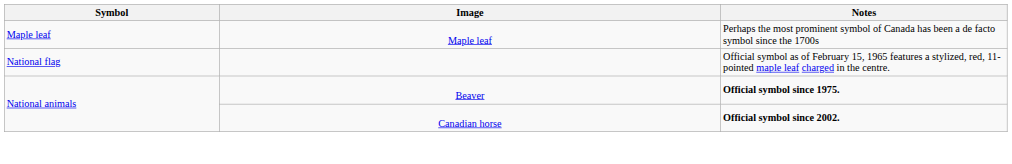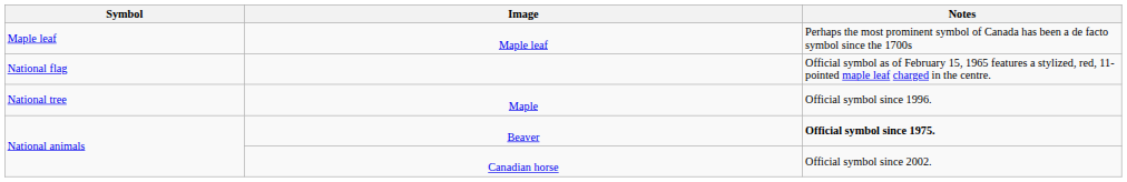+ row: National tree | Maple | Official symbol since 1996.
Canadian horse | Notes: bold -> normal
